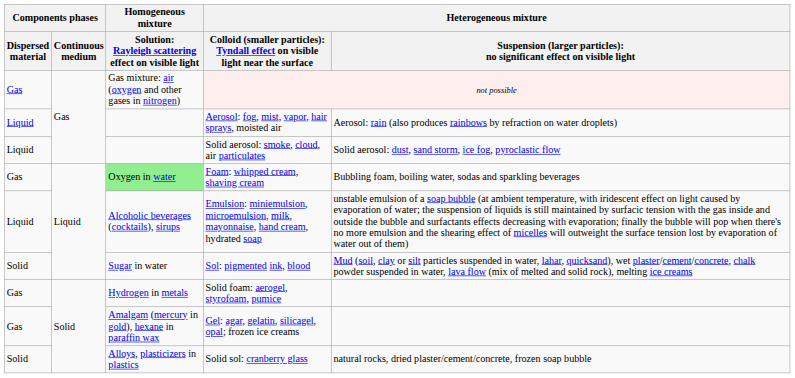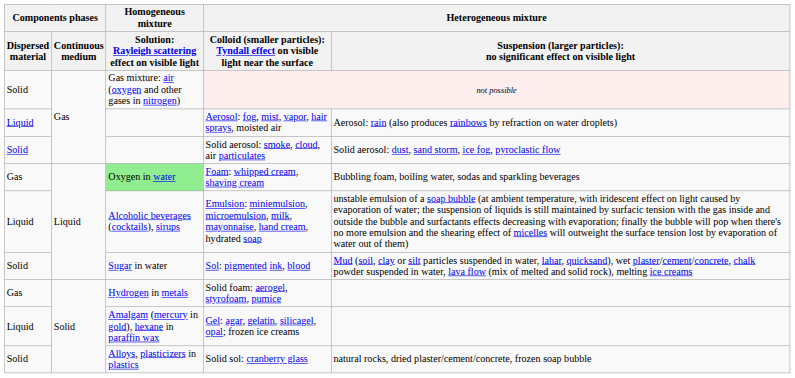not possible | Components phases / Dispersed material: Gas -> Solid
Solid aerosol: smoke, cloud, air particulates | Components phases / Dispersed material: Liquid -> Solid
Gel: agar, gelatin, silicagel, opal; frozen ice creams | Components phases / Dispersed material: Gas -> Liquid
